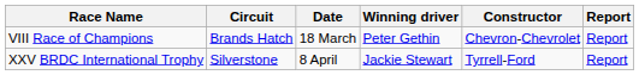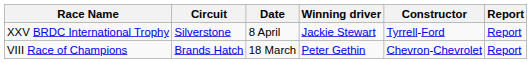rows swapped: VIII Race of Champions <-> XXV BRDC International Trophy
